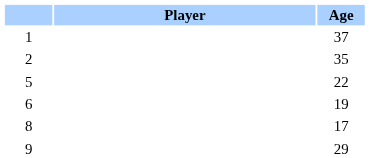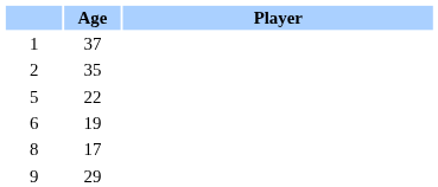columns swapped: Player <-> Age
